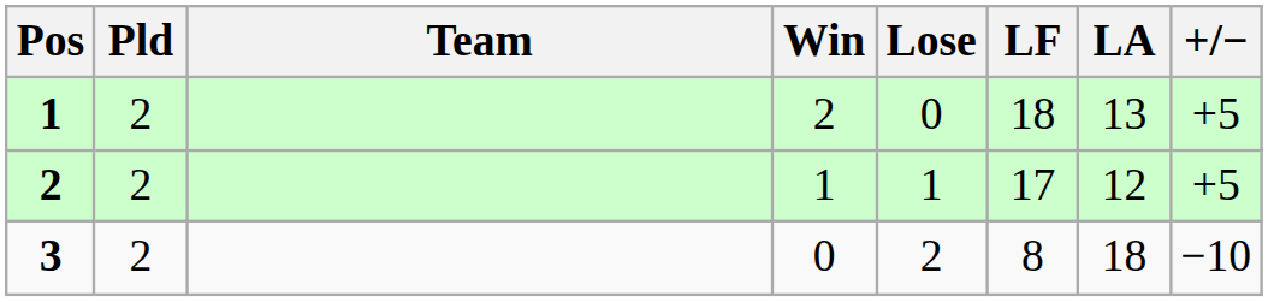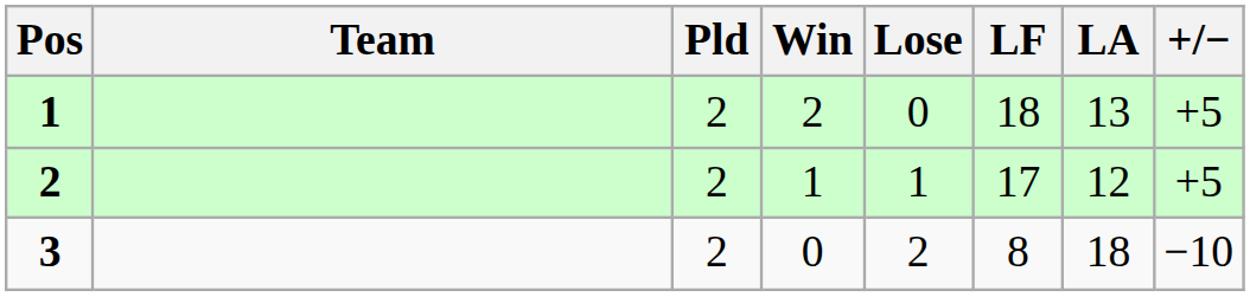columns swapped: Team <-> Pld
